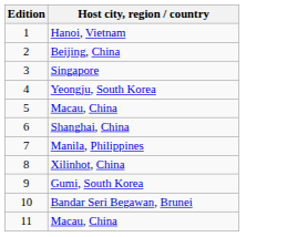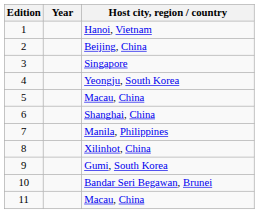+ column: Year
